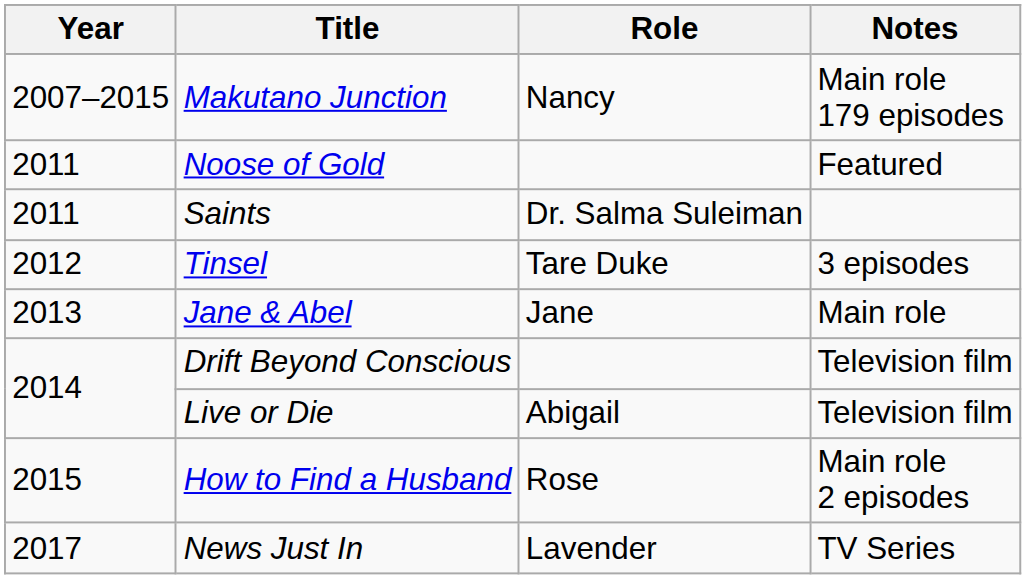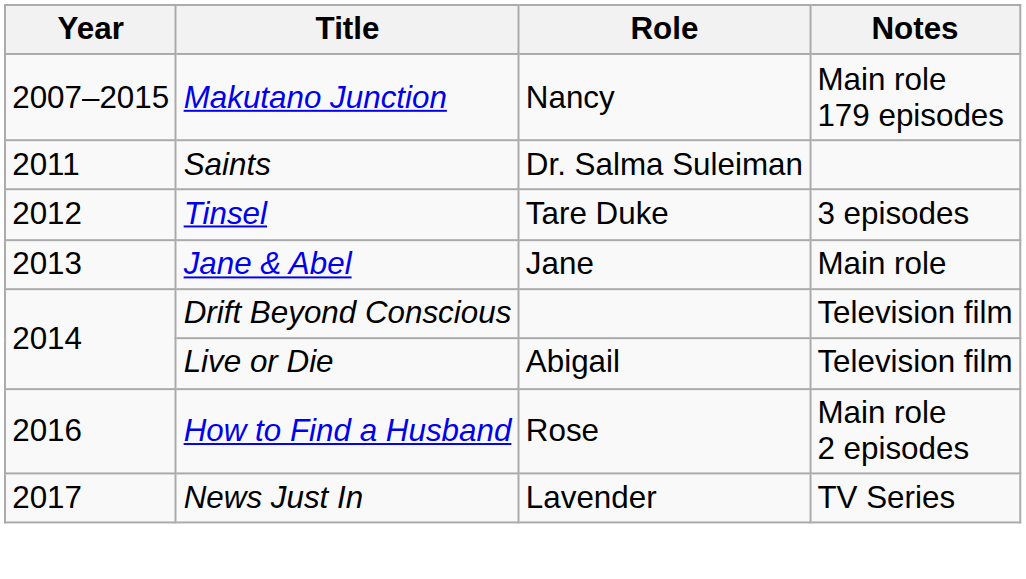- row: 2011 | Noose of Gold | Featured
How to Find a Husband | Year: 2015 -> 2016
